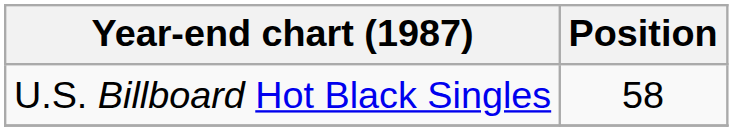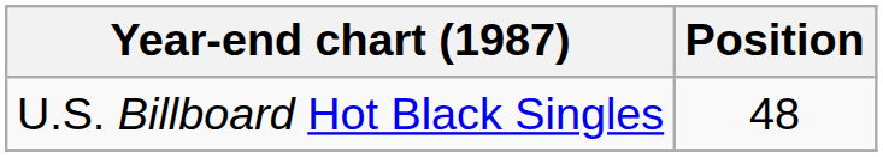U.S. Billboard Hot Black Singles | Position: 58 -> 48
